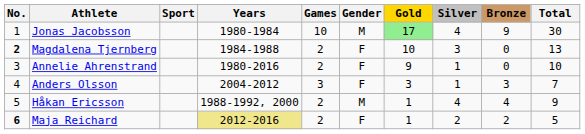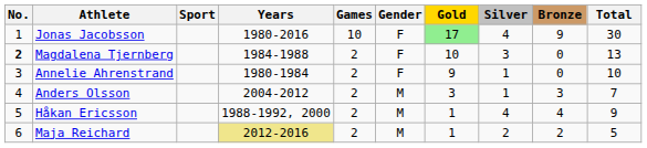Jonas Jacobsson | Years: 1980-1984 -> 1980-2016
Jonas Jacobsson | Gender: M -> F
Annelie Ahrenstrand | Years: 1980-2016 -> 1980-1984
Anders Olsson | Games: 3 -> 2
Anders Olsson | Gender: F -> M
Maja Reichard | No.: bold -> normal
Maja Reichard | Gender: F -> M
